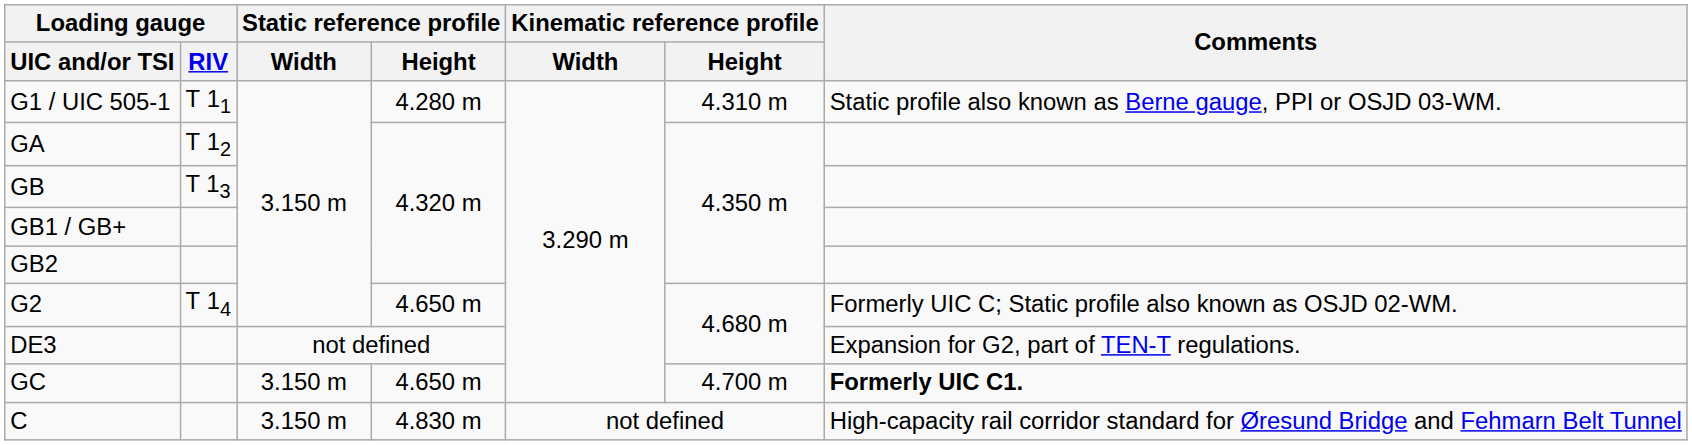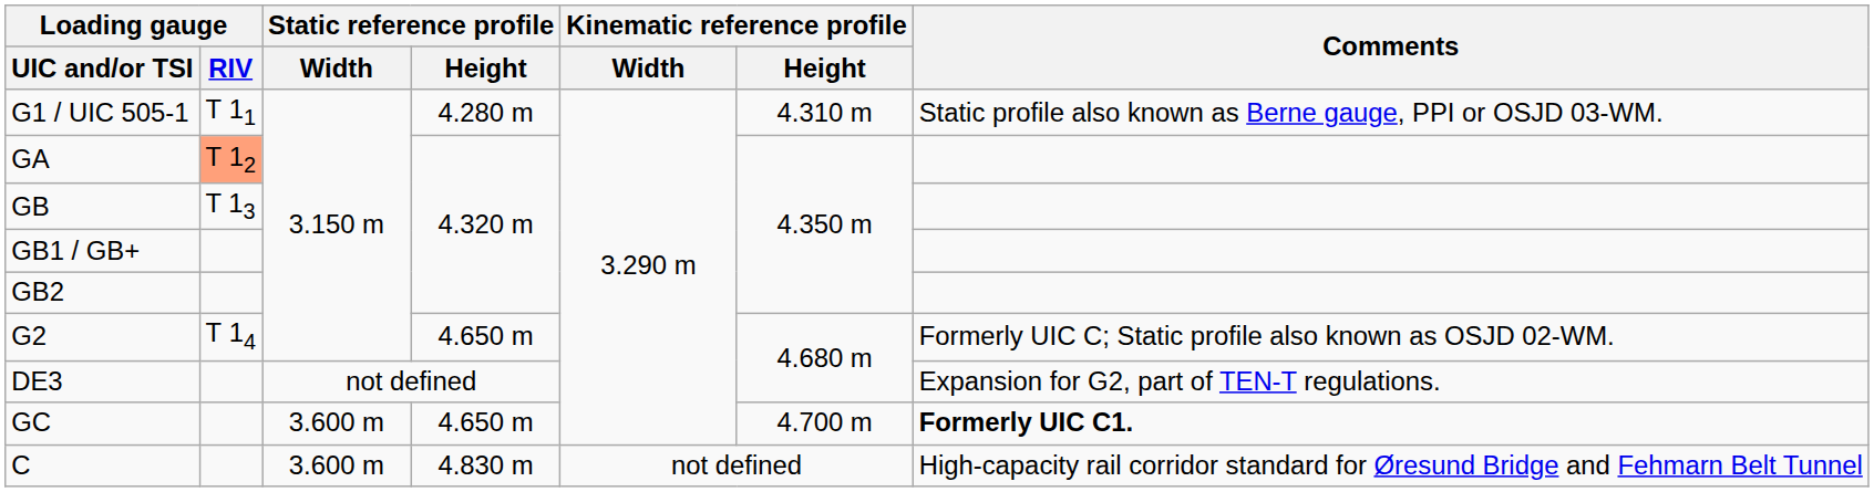GA | Loading gauge / RIV: no background -> lightsalmon background
GC | Static reference profile / Width: 3.150 m -> 3.600 m
C | Static reference profile / Width: 3.150 m -> 3.600 m
